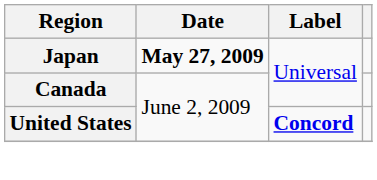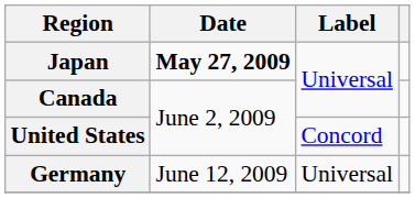United States | Label: bold -> normal
+ row: Germany | June 12, 2009 | Universal
